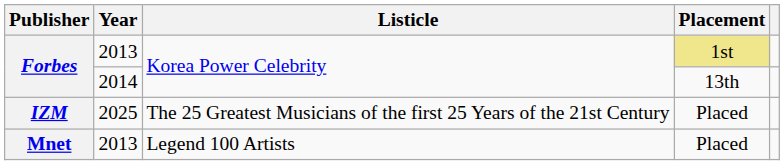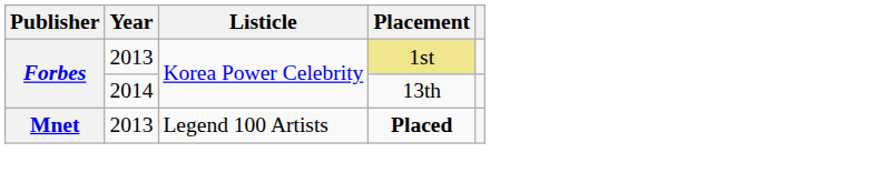- row: IZM | 2025 | The 25 Greatest Musicians of the first 25 Years of the 21st Century | Placed
Mnet | Placement: normal -> bold
